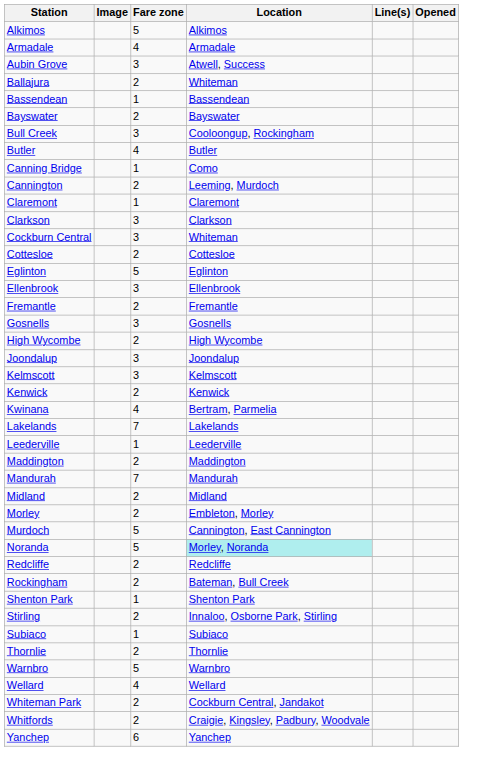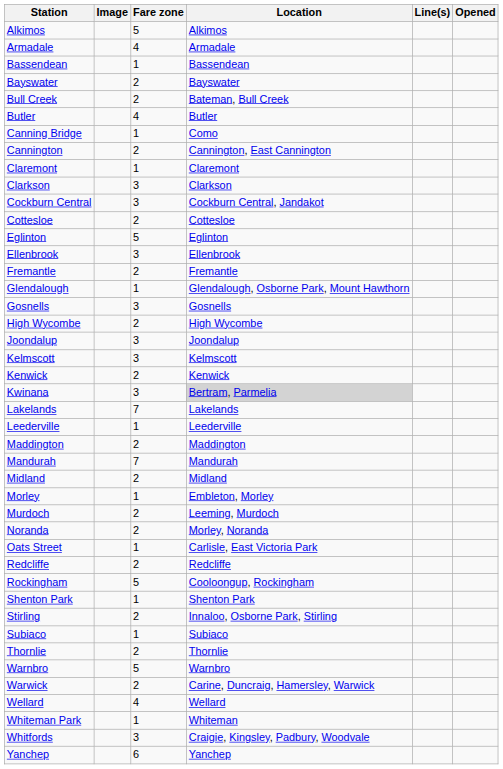- row: Aubin Grove | 3 | Atwell, Success
- row: Ballajura | 2 | Whiteman
Bull Creek | Fare zone: 3 -> 2
Bull Creek | Location: Cooloongup, Rockingham -> Bateman, Bull Creek
Cannington | Location: Leeming, Murdoch -> Cannington, East Cannington
Cockburn Central | Location: Whiteman -> Cockburn Central, Jandakot
+ row: Glendalough | 1 | Glendalough, Osborne Park, Mount Hawthorn
Kwinana | Fare zone: 4 -> 3
Kwinana | Location: no background -> lightgrey background
Morley | Fare zone: 2 -> 1
Murdoch | Fare zone: 5 -> 2
Murdoch | Location: Cannington, East Cannington -> Leeming, Murdoch
Noranda | Fare zone: 5 -> 2
Noranda | Location: paleturquoise background -> no background
+ row: Oats Street | 1 | Carlisle, East Victoria Park
Rockingham | Fare zone: 2 -> 5
Rockingham | Location: Bateman, Bull Creek -> Cooloongup, Rockingham
+ row: Warwick | 2 | Carine, Duncraig, Hamersley, Warwick
Whiteman Park | Fare zone: 2 -> 1
Whiteman Park | Location: Cockburn Central, Jandakot -> Whiteman
Whitfords | Fare zone: 2 -> 3
